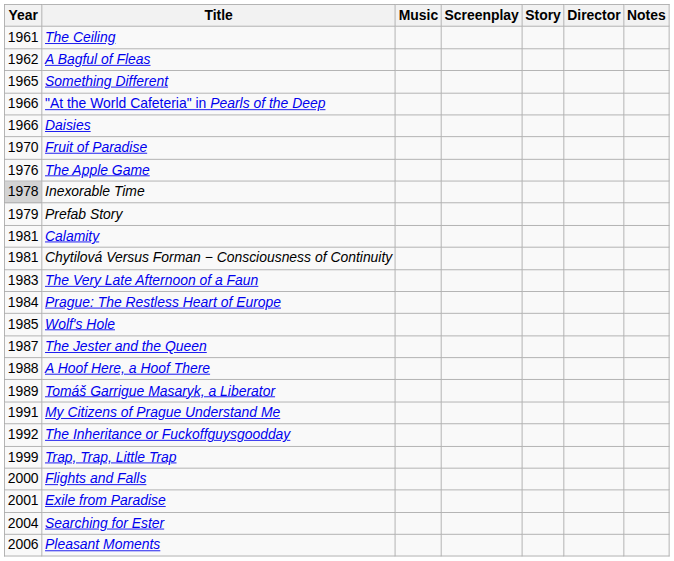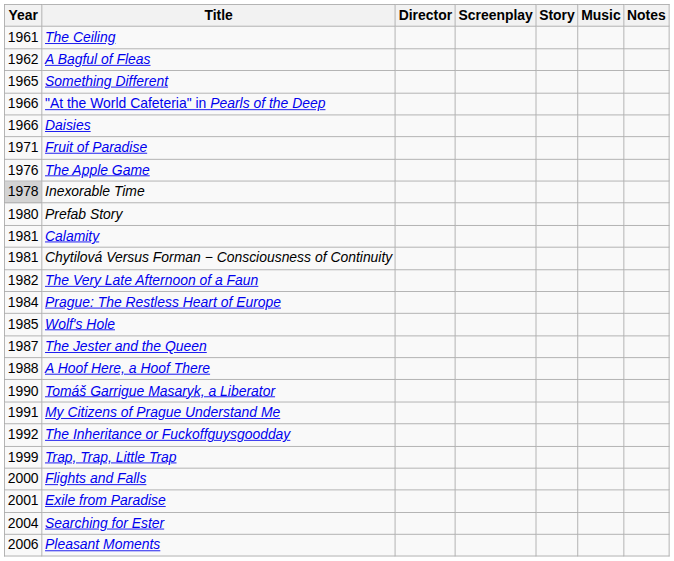columns swapped: Director <-> Music
Fruit of Paradise | Year: 1970 -> 1971
Prefab Story | Year: 1979 -> 1980
The Very Late Afternoon of a Faun | Year: 1983 -> 1982
Tomáš Garrigue Masaryk, a Liberator | Year: 1989 -> 1990
